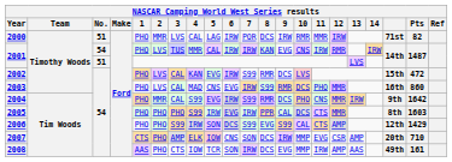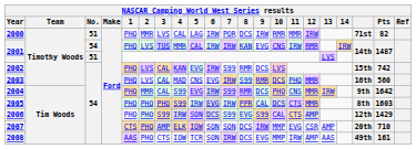2002 | Pts: 472 -> 742
2003 | 1: no background -> lavender background
2003 | Pts: 860 -> 560
2007 | 6: CNS -> SON
